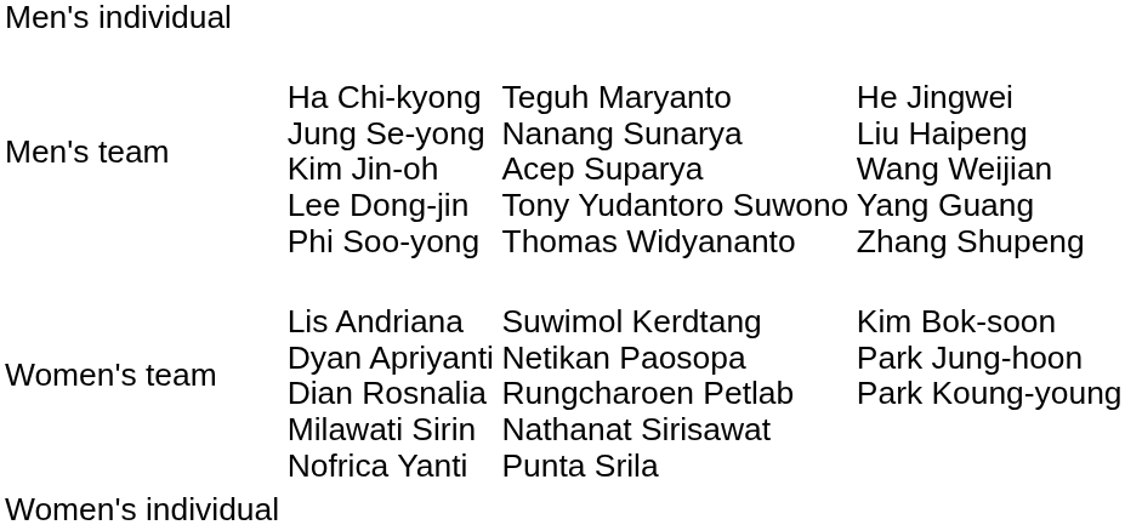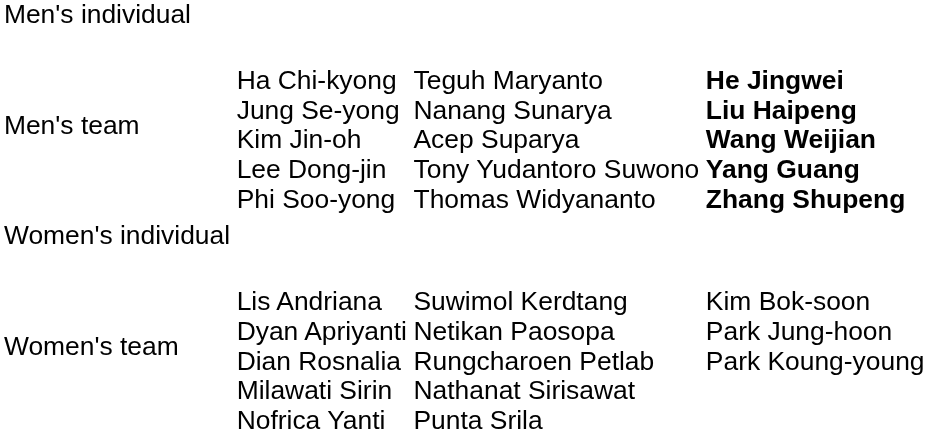Men's team | column 4: normal -> bold
rows swapped: Women's individual <-> Women's team
